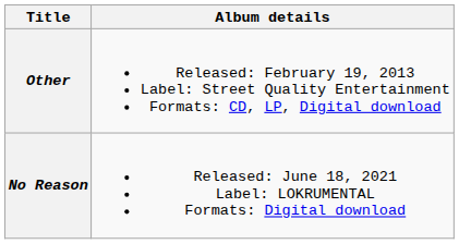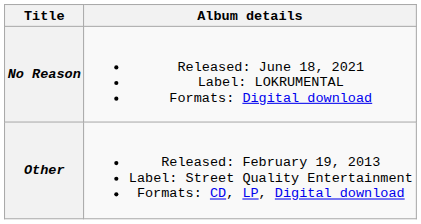rows swapped: Other <-> No Reason
